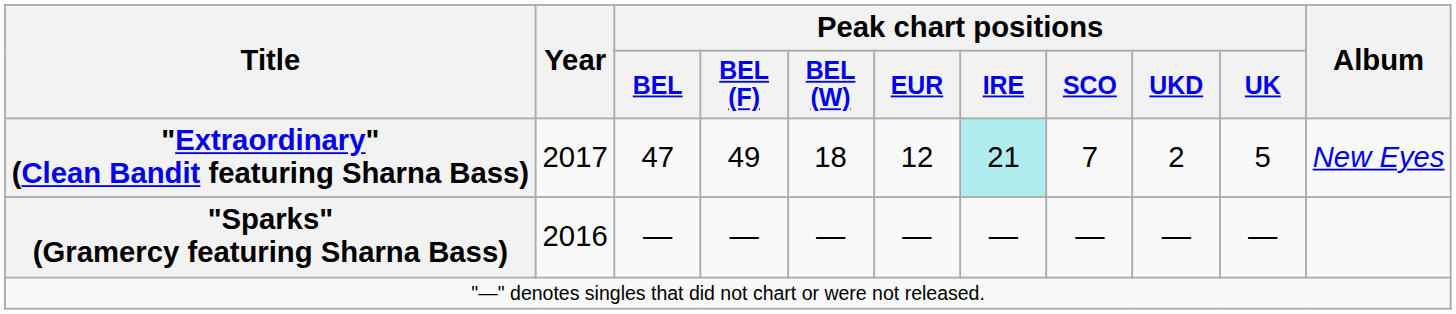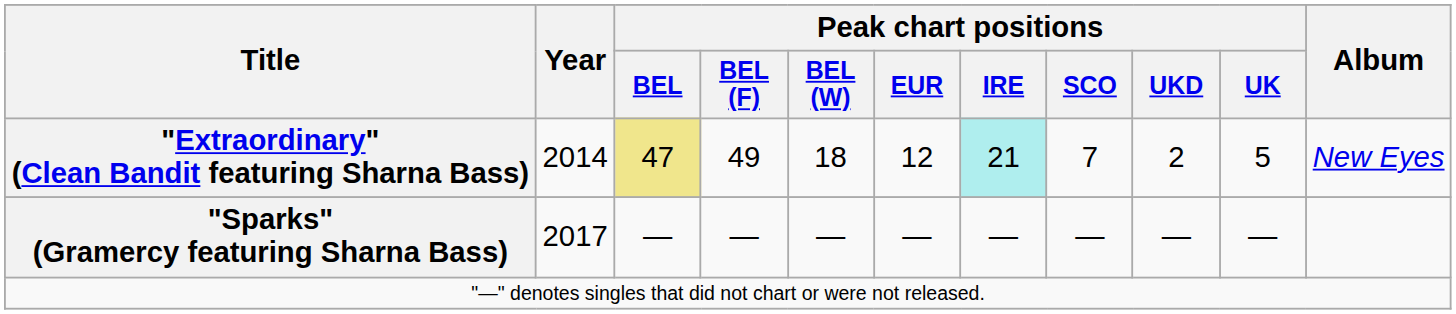"Extraordinary" (Clean Bandit featuring Sharna Bass) | Year: 2017 -> 2014
"Extraordinary" (Clean Bandit featuring Sharna Bass) | Peak chart positions / BEL: no background -> khaki background
"Sparks" (Gramercy featuring Sharna Bass) | Year: 2016 -> 2017
